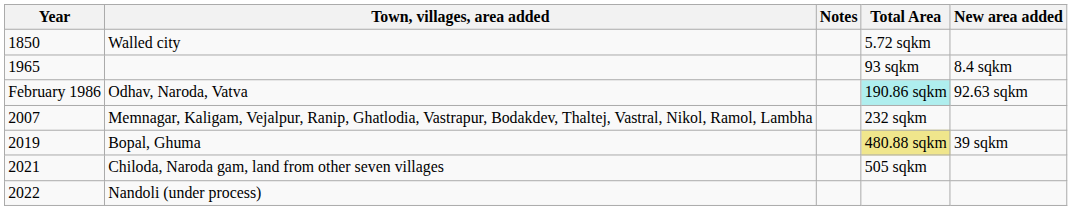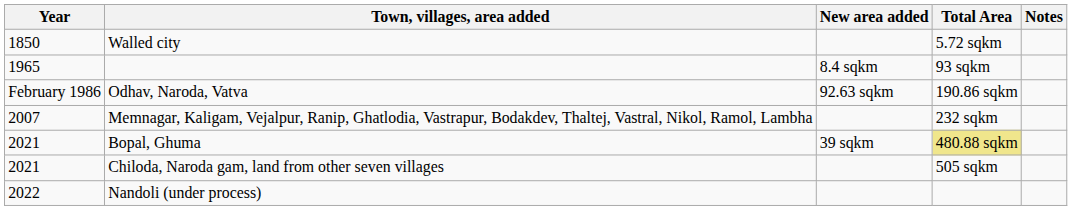columns swapped: New area added <-> Notes
Odhav, Naroda, Vatva | Total Area: paleturquoise background -> no background
Bopal, Ghuma | Year: 2019 -> 2021
